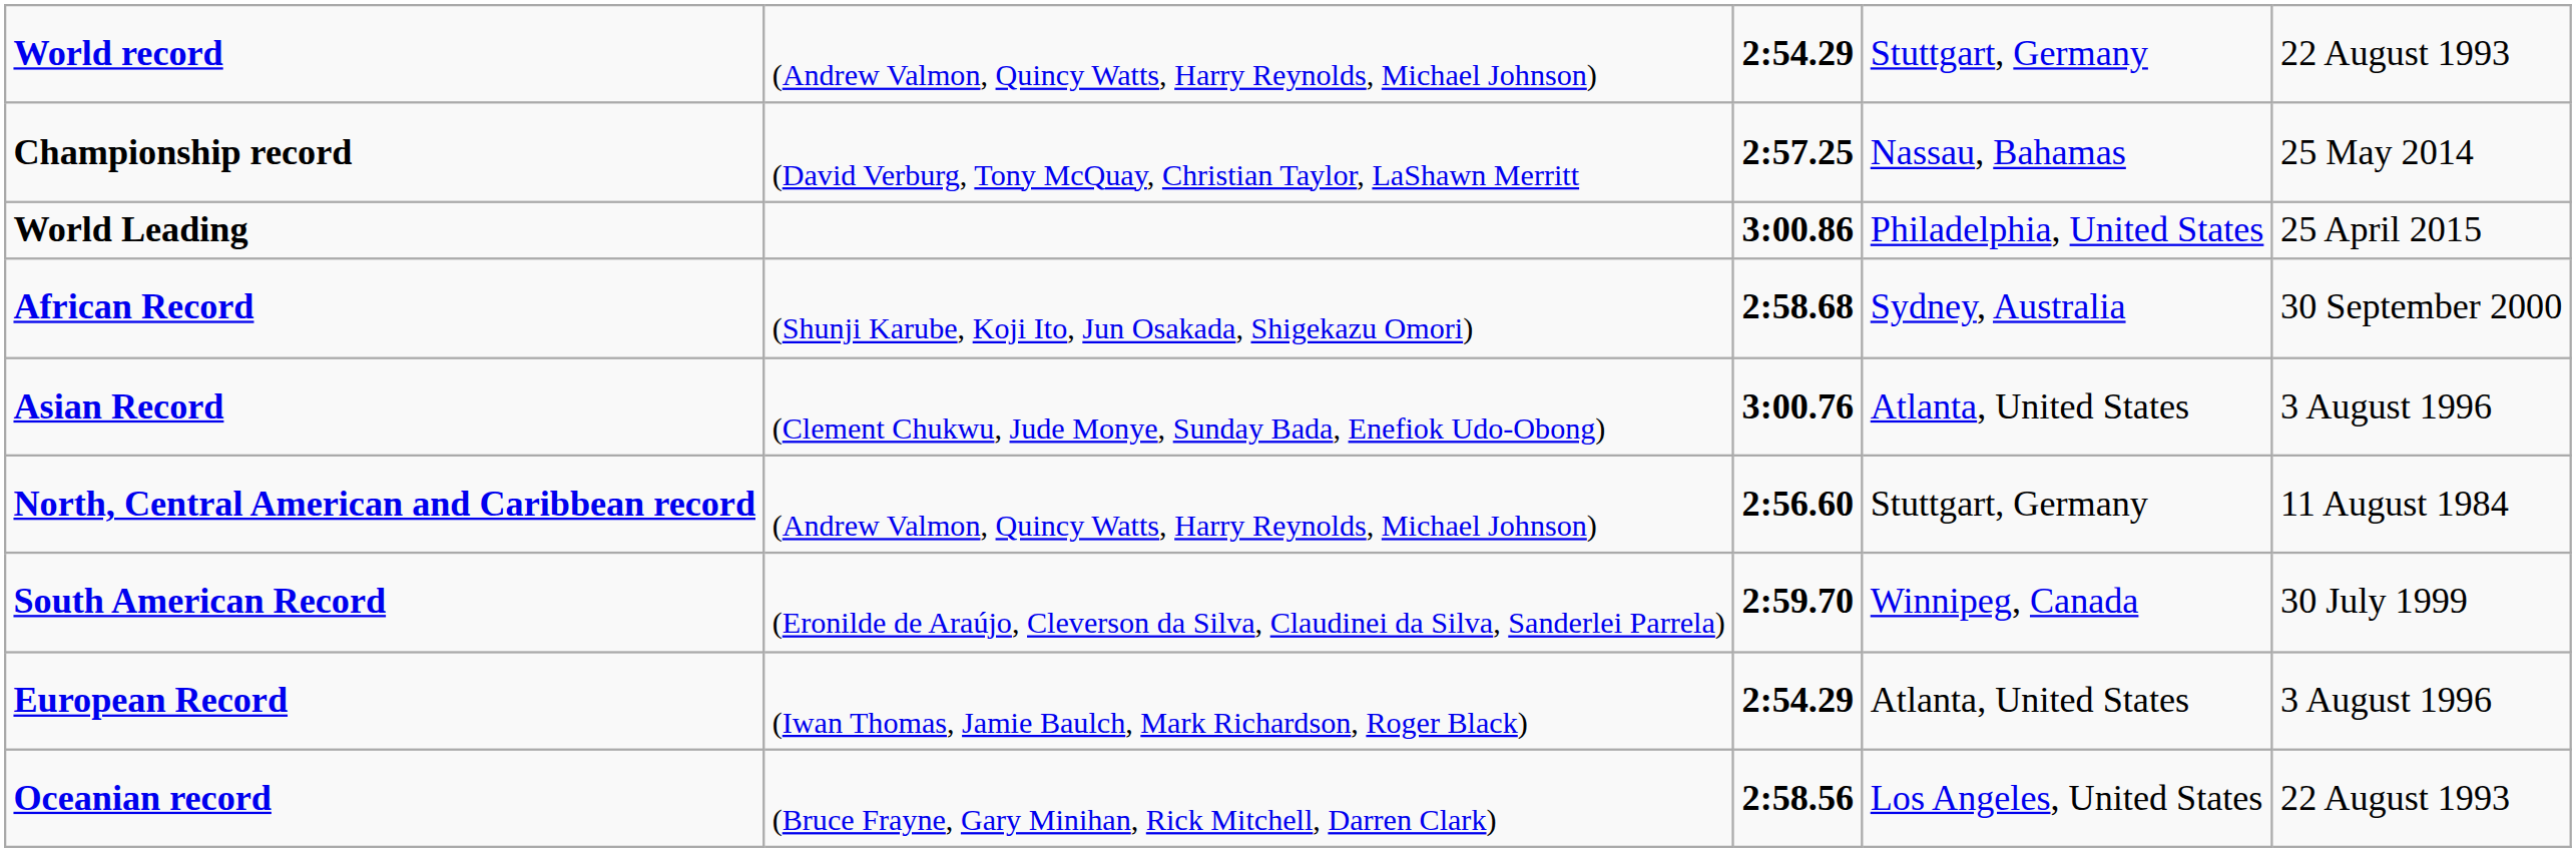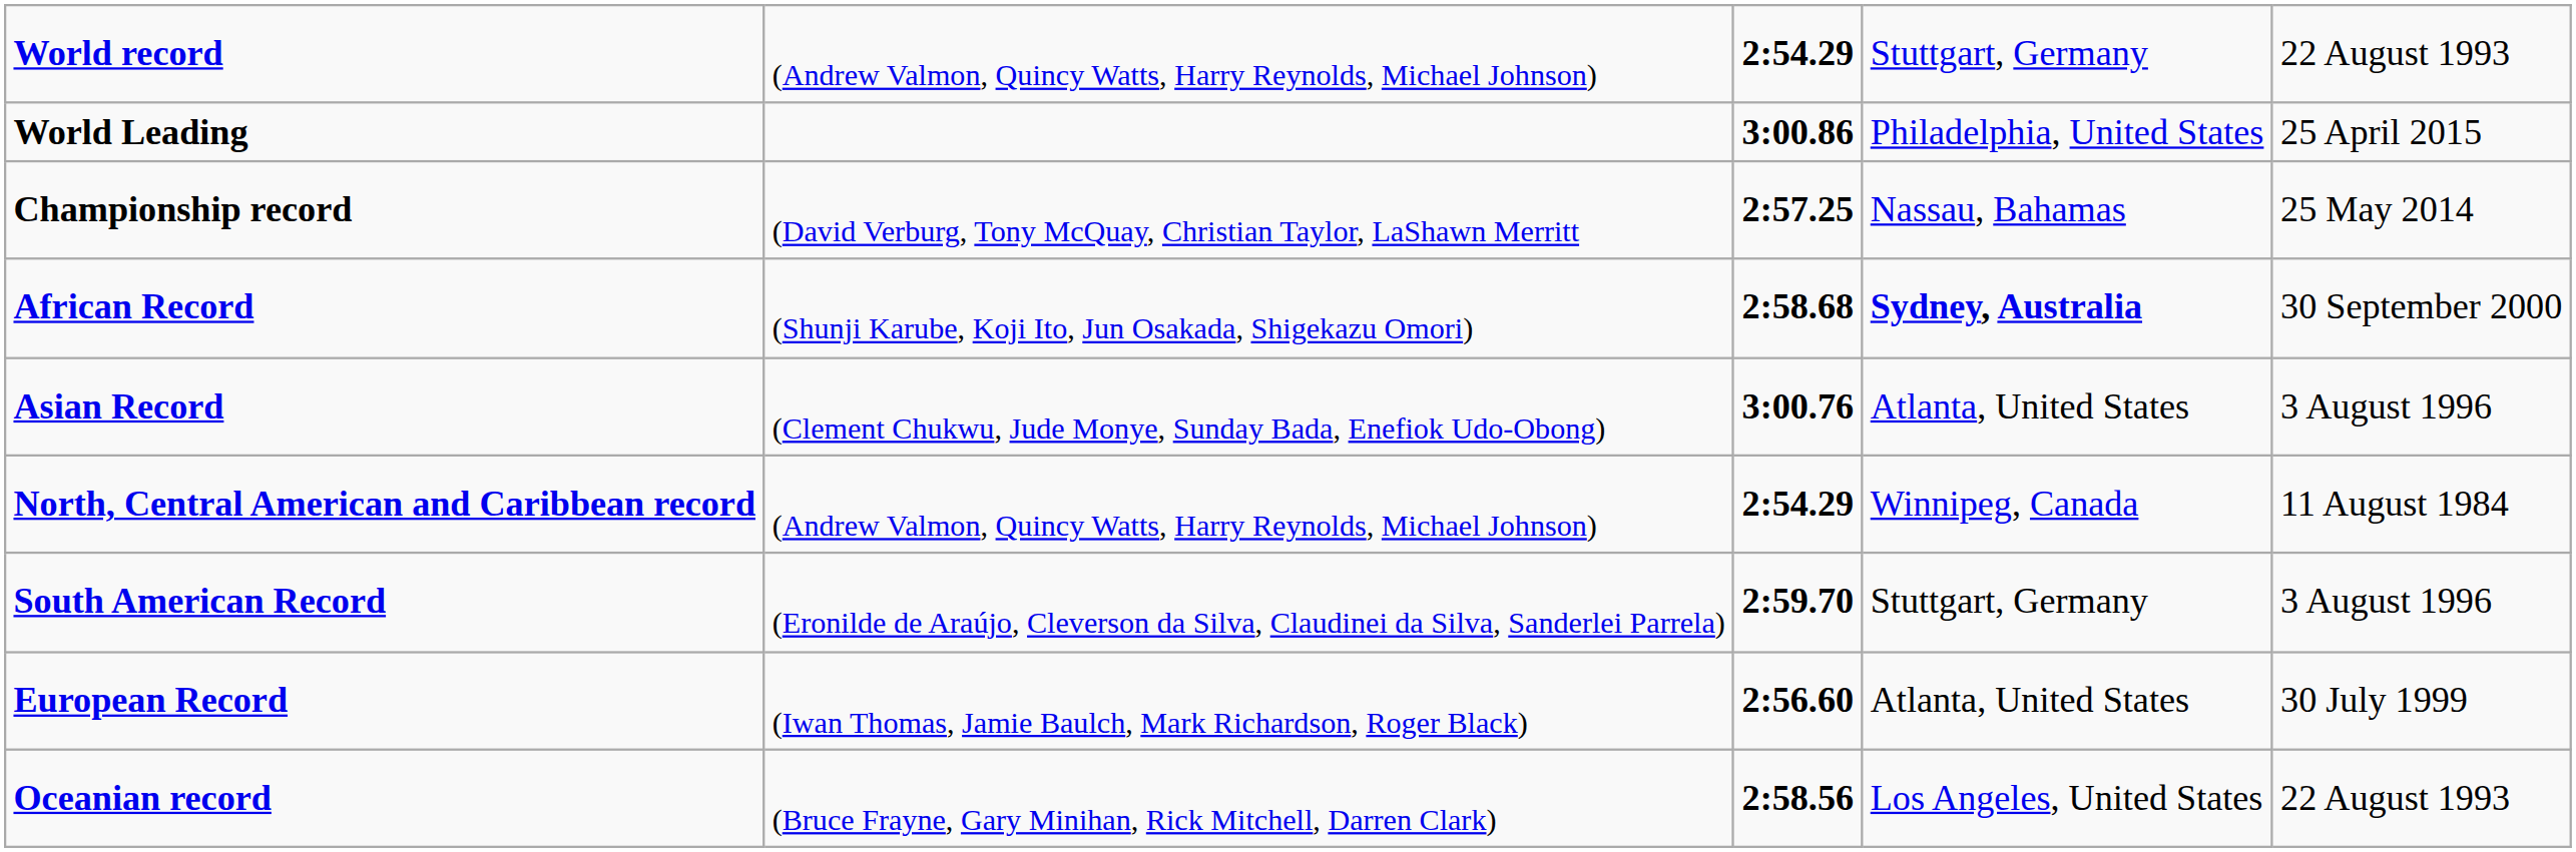rows swapped: Championship record <-> World Leading
African Record | column 4: normal -> bold
North, Central American and Caribbean record | column 3: 2:56.60 -> 2:54.29
North, Central American and Caribbean record | column 4: Stuttgart, Germany -> Winnipeg, Canada
South American Record | column 4: Winnipeg, Canada -> Stuttgart, Germany
South American Record | column 5: 30 July 1999 -> 3 August 1996
European Record | column 3: 2:54.29 -> 2:56.60
European Record | column 5: 3 August 1996 -> 30 July 1999
